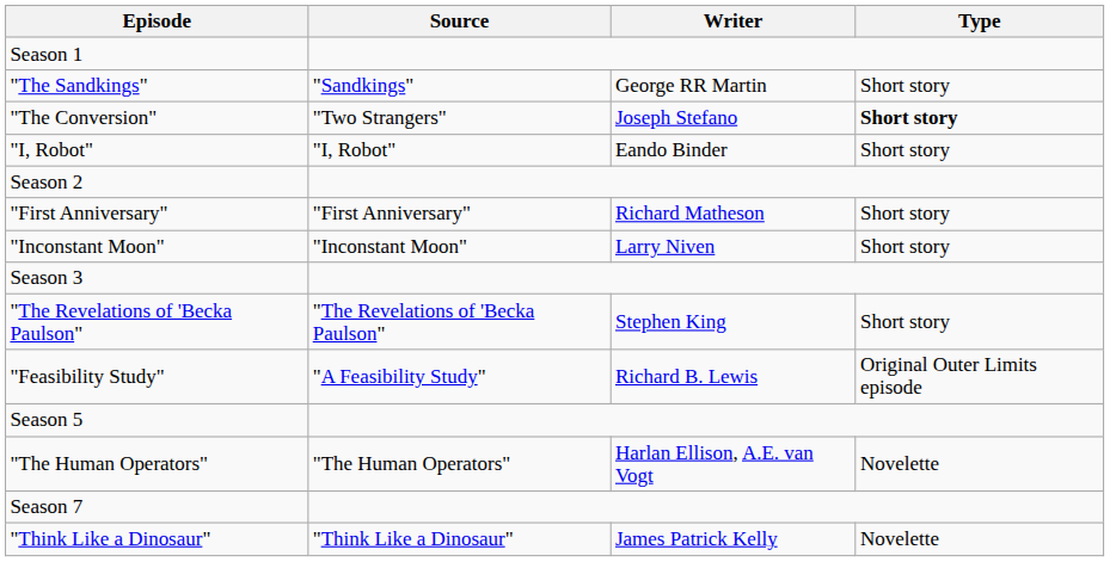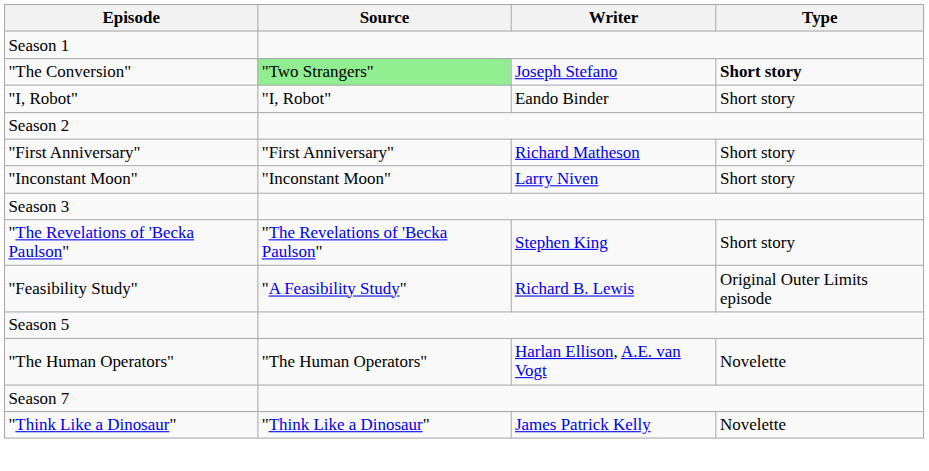- row: "The Sandkings" | "Sandkings" | George RR Martin | Short story
"The Conversion" | Source: no background -> lightgreen background
